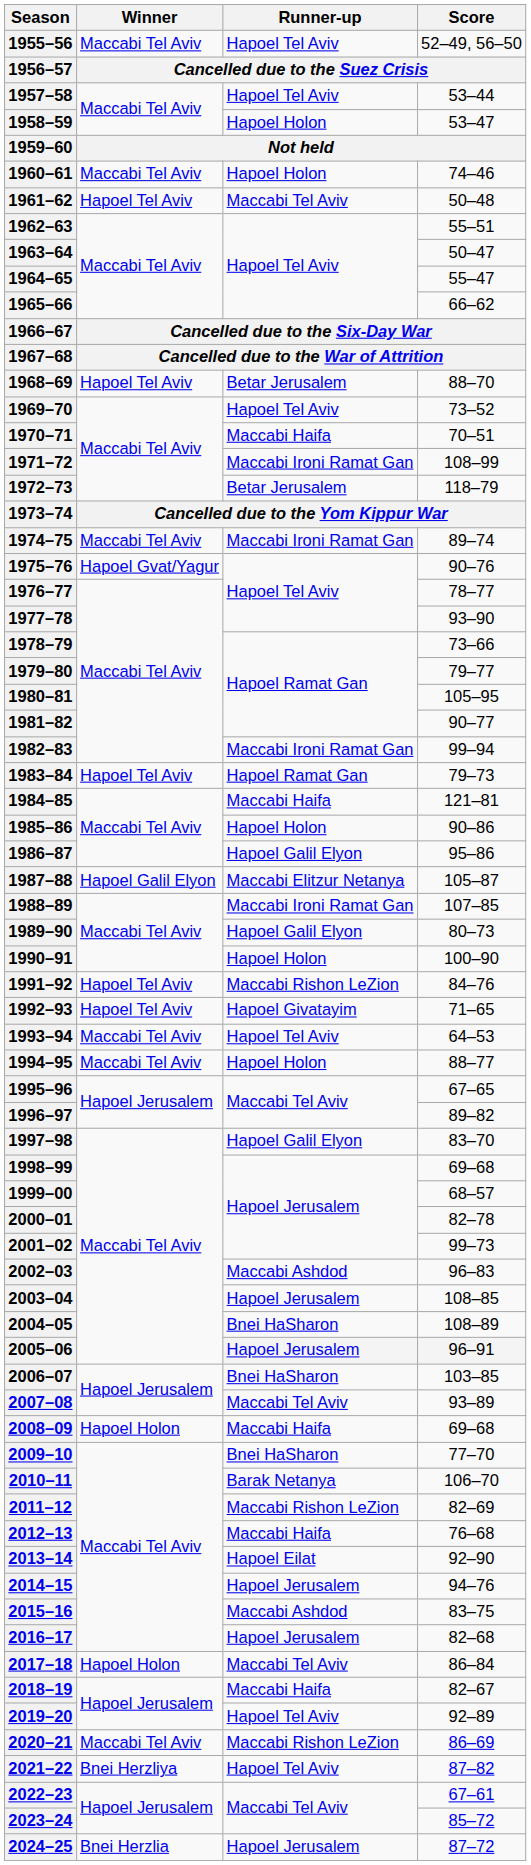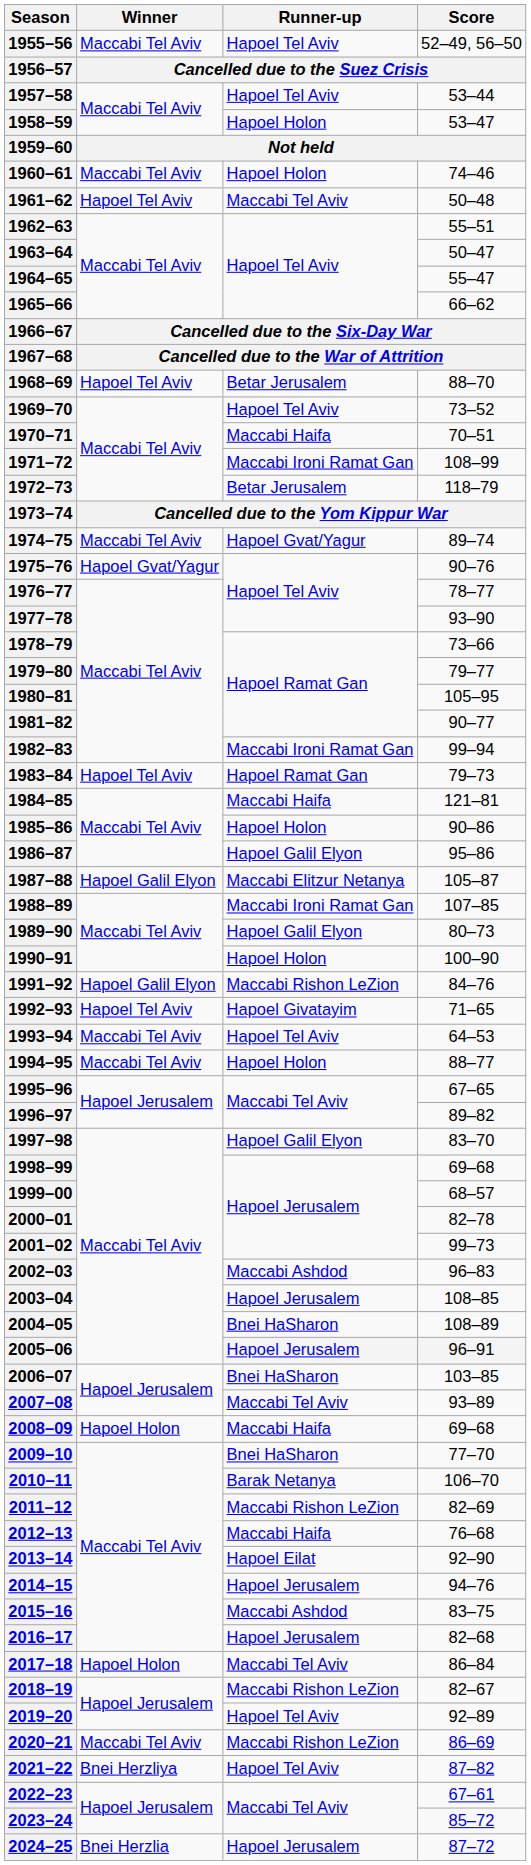1974–75 | Runner-up: Maccabi Ironi Ramat Gan -> Hapoel Gvat/Yagur
1991–92 | Winner: Hapoel Tel Aviv -> Hapoel Galil Elyon
2018–19 | Runner-up: Maccabi Haifa -> Maccabi Rishon LeZion
